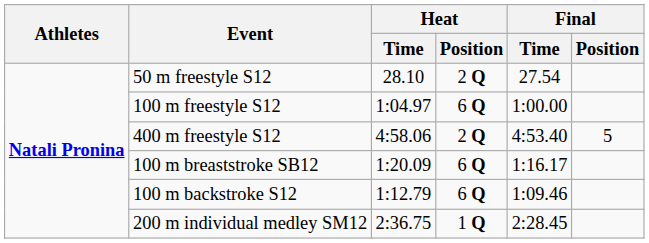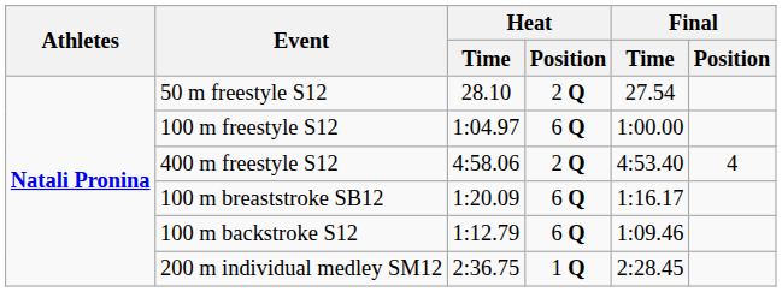400 m freestyle S12 | Final / Position: 5 -> 4
